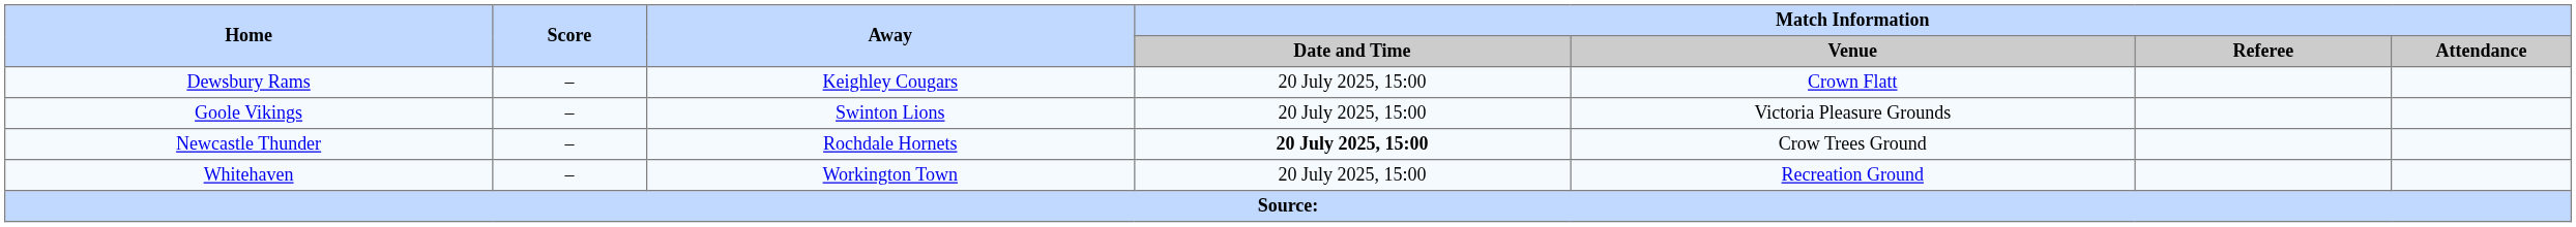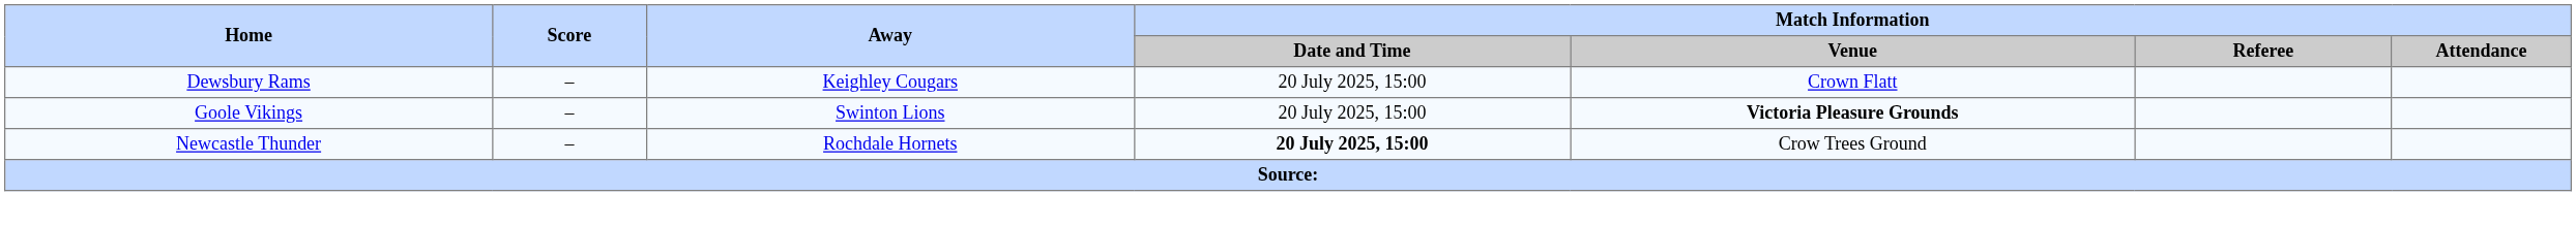Goole Vikings | Match Information / Venue: normal -> bold
- row: Whitehaven | – | Workington Town | 20 July 2025, 15:00 | Recreation Ground
